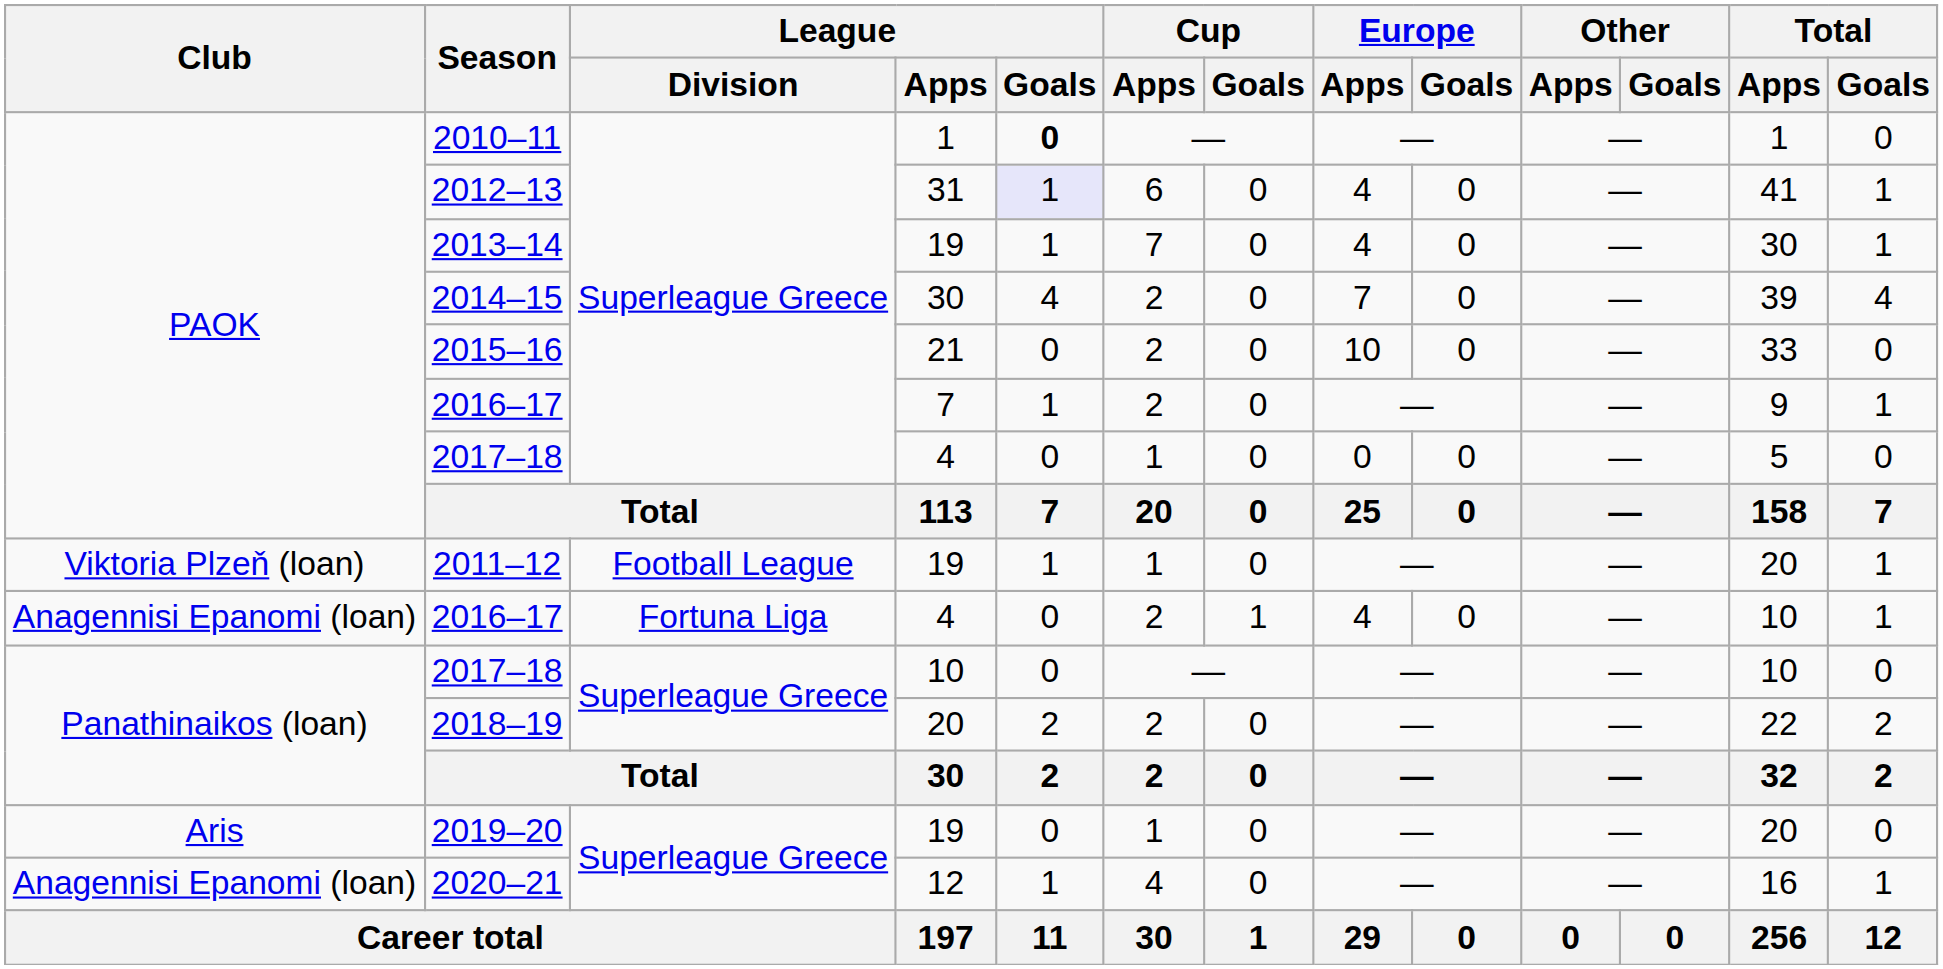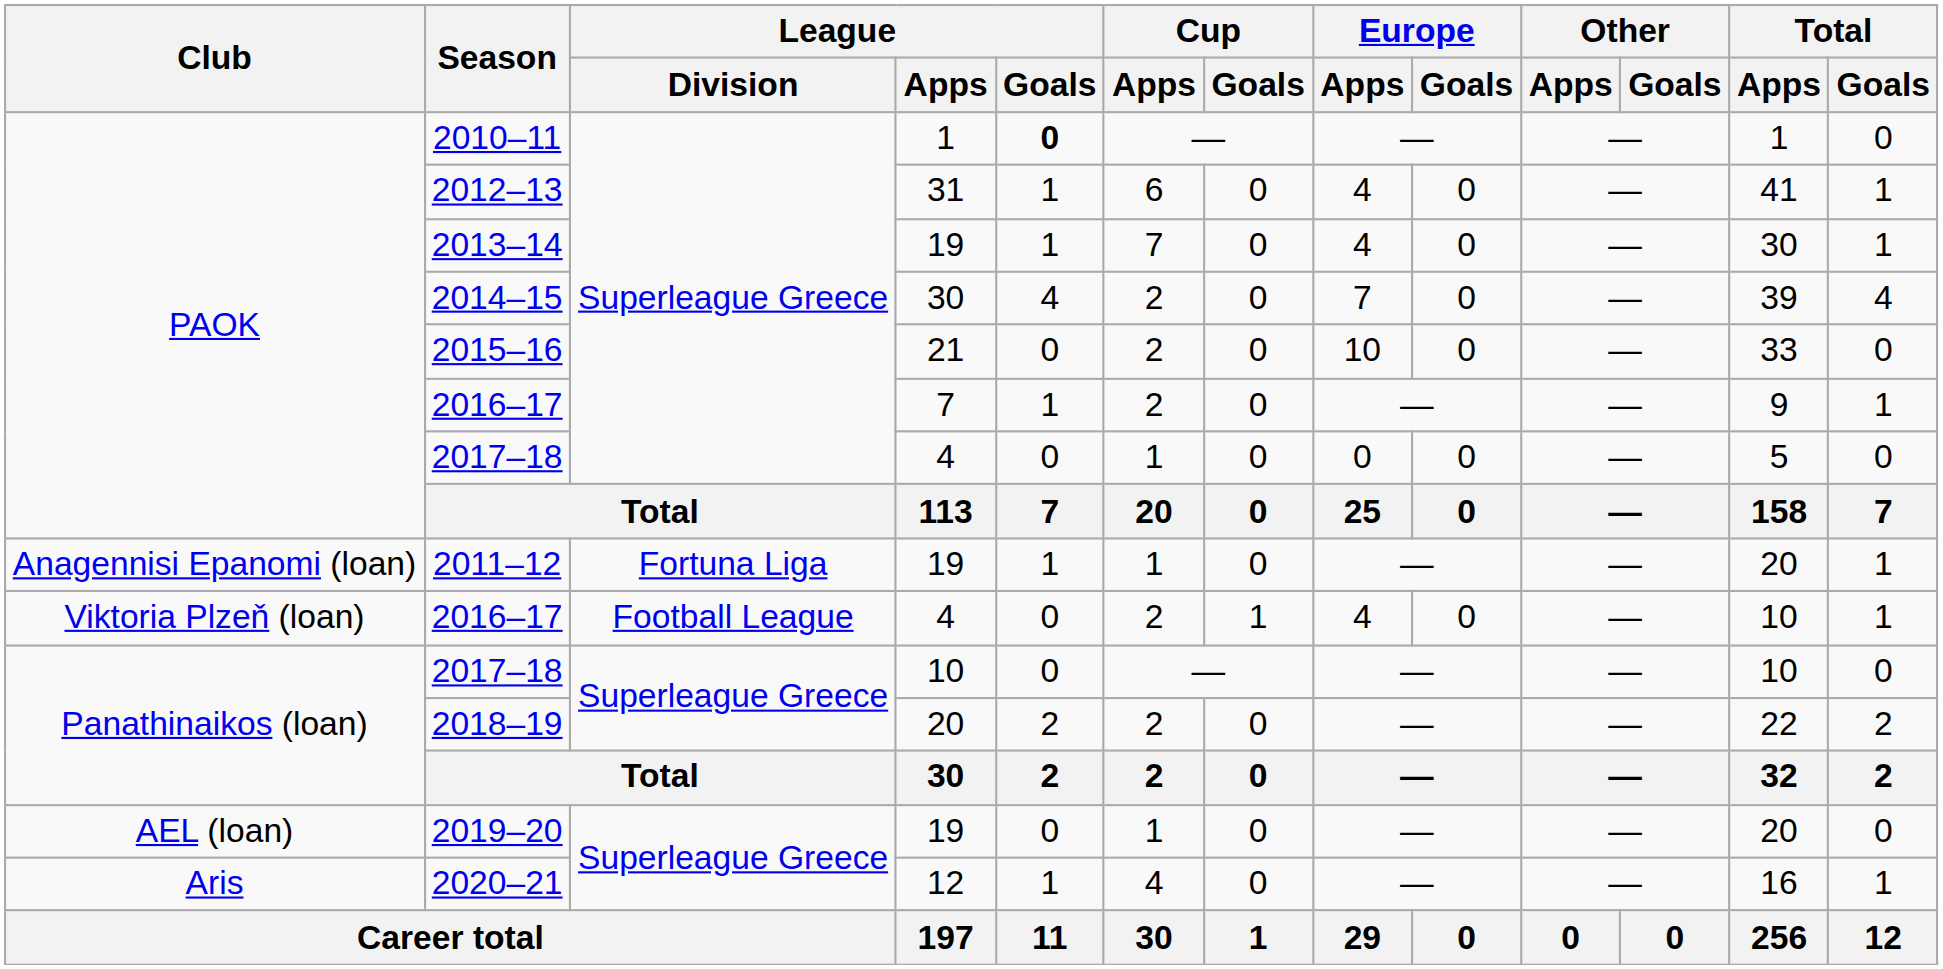2012–13 | League / Goals: lavender background -> no background
2011–12 | Club: Viktoria Plzeň (loan) -> Anagennisi Epanomi (loan)
2011–12 | League / Division: Football League -> Fortuna Liga
2016–17 / 4 | Club: Anagennisi Epanomi (loan) -> Viktoria Plzeň (loan)
2016–17 / 4 | League / Division: Fortuna Liga -> Football League
2019–20 | Club: Aris -> AEL (loan)
2020–21 | Club: Anagennisi Epanomi (loan) -> Aris
